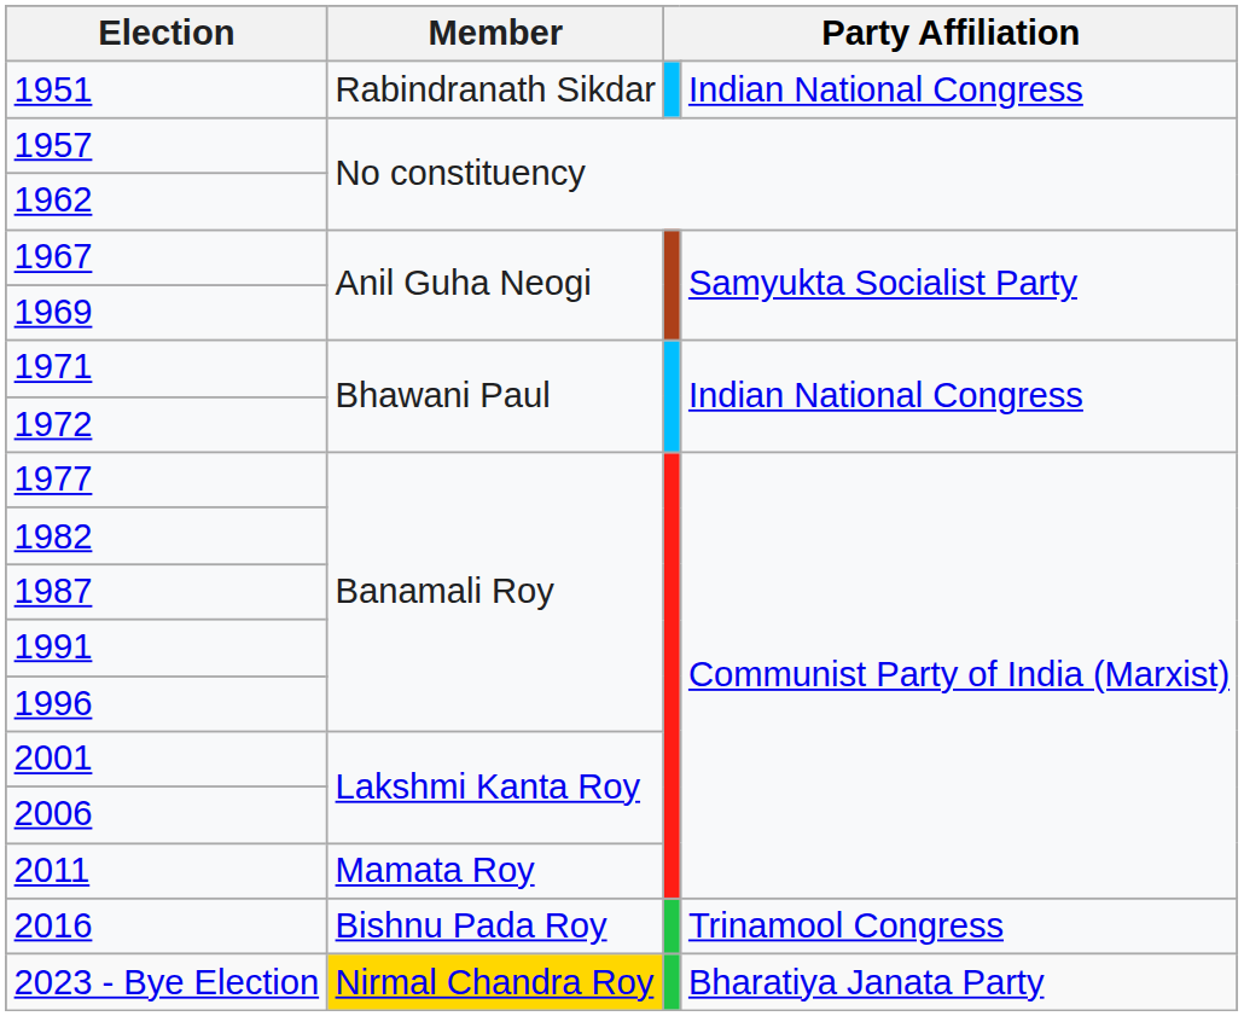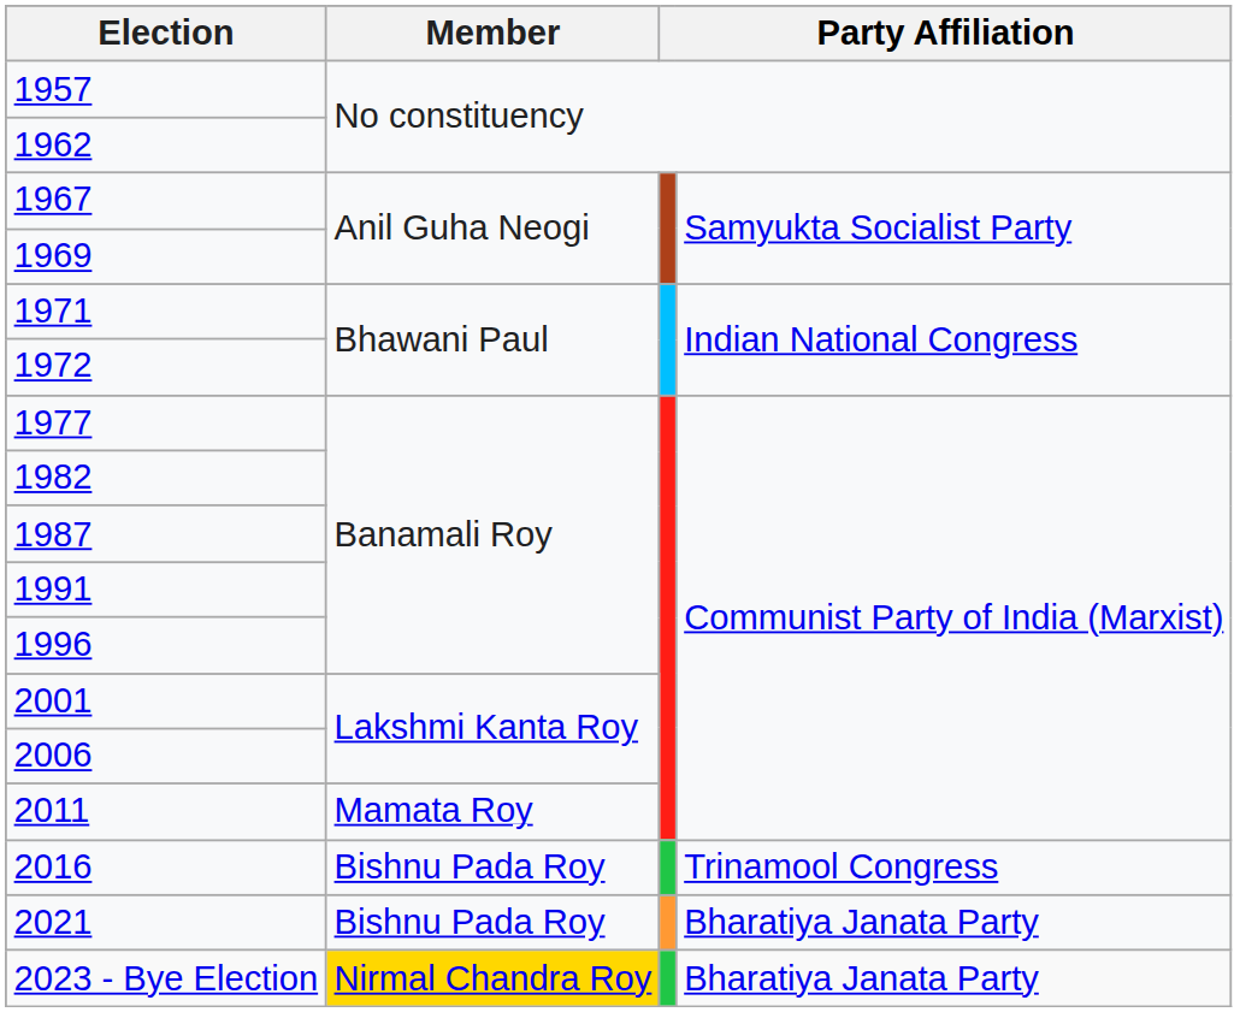- row: 1951 | Rabindranath Sikdar | Indian National Congress
+ row: 2021 | Bishnu Pada Roy | Bharatiya Janata Party
